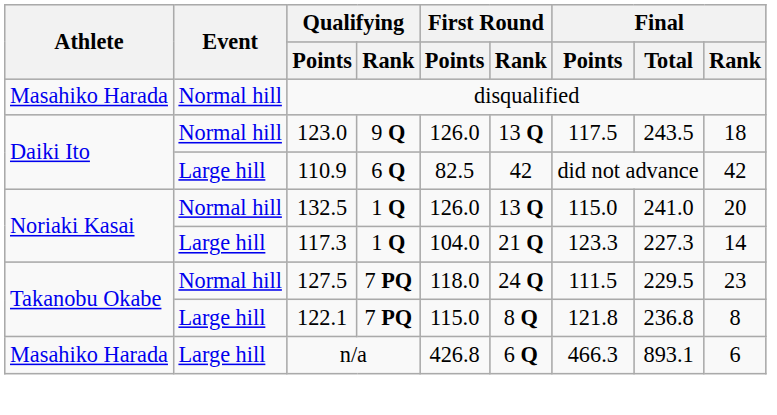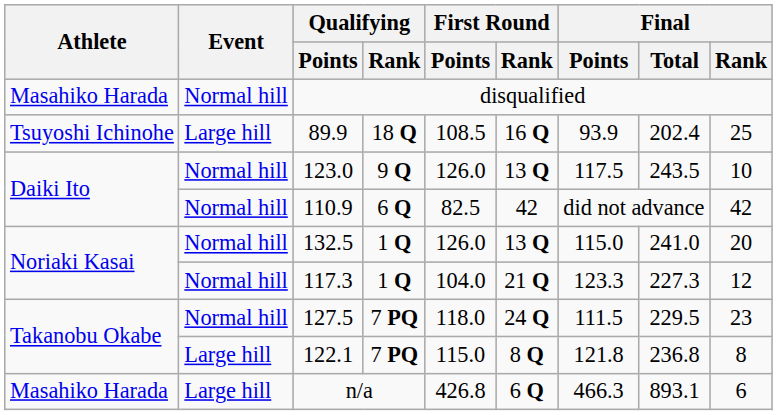+ row: Tsuyoshi Ichinohe | Large hill | 89.9 | 18 Q | 108.5 | 16 Q | 93.9 | 202.4 | 25
123.0 | Final / Rank: 18 -> 10
110.9 | Event: Large hill -> Normal hill
117.3 | Event: Large hill -> Normal hill
117.3 | Final / Rank: 14 -> 12
